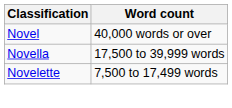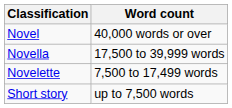+ row: Short story | up to 7,500 words
